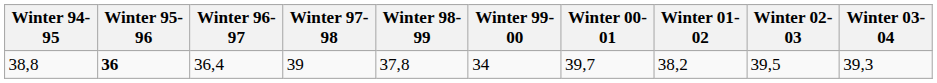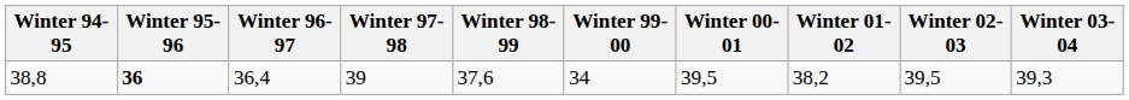38,8 | Winter 98-99: 37,8 -> 37,6
38,8 | Winter 00-01: 39,7 -> 39,5
